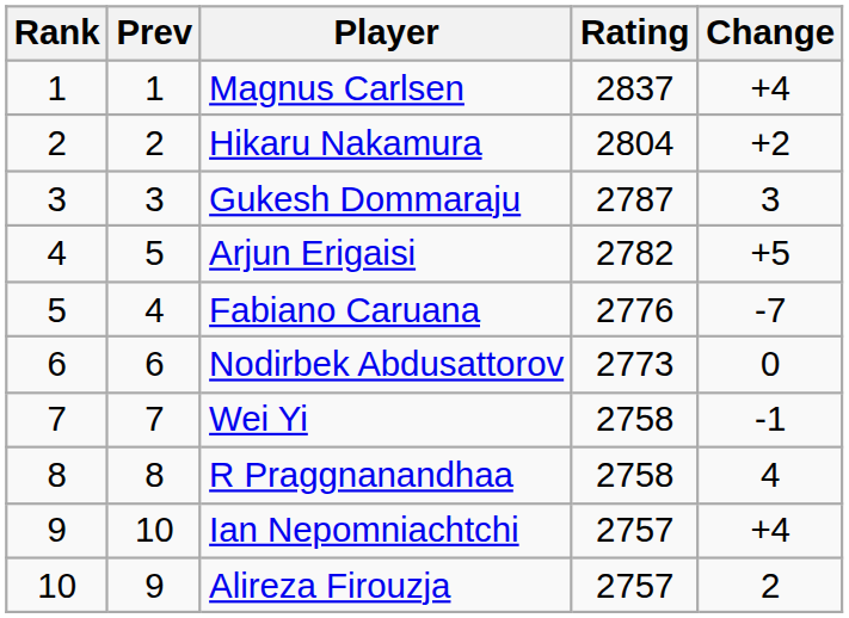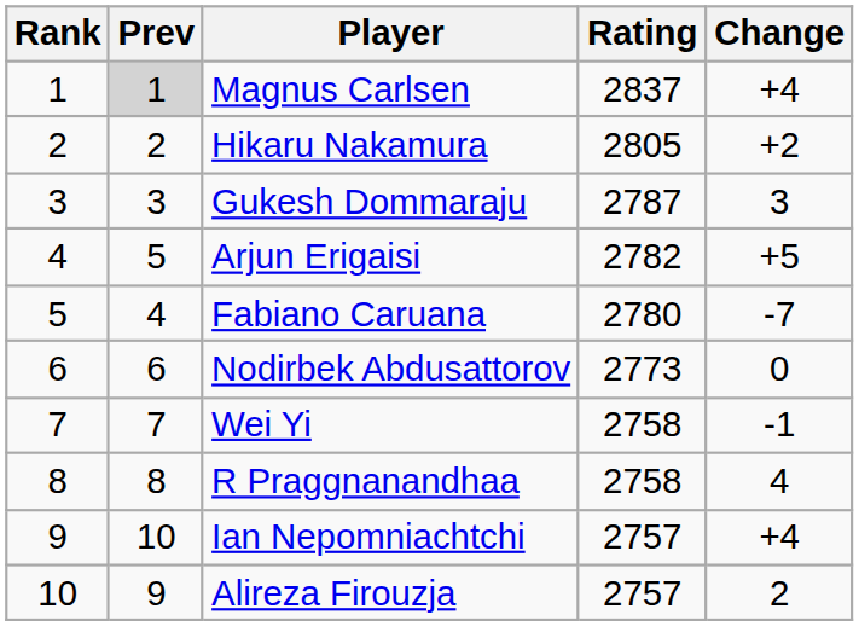Magnus Carlsen | Prev: no background -> lightgrey background
Hikaru Nakamura | Rating: 2804 -> 2805
Fabiano Caruana | Rating: 2776 -> 2780
